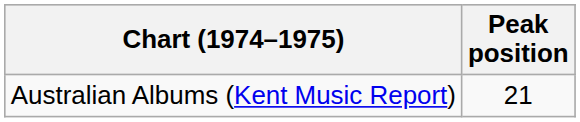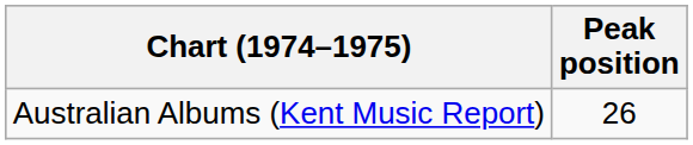Australian Albums (Kent Music Report) | Peak position: 21 -> 26
